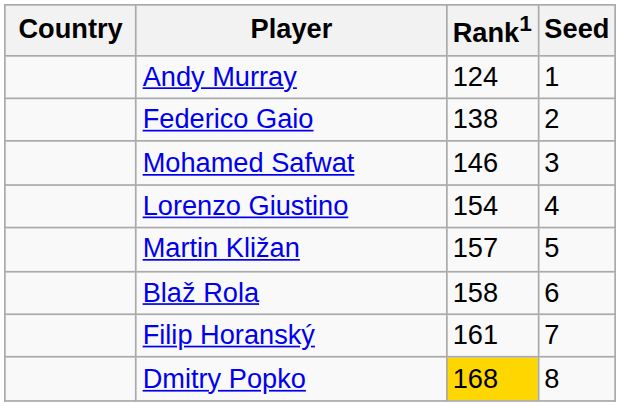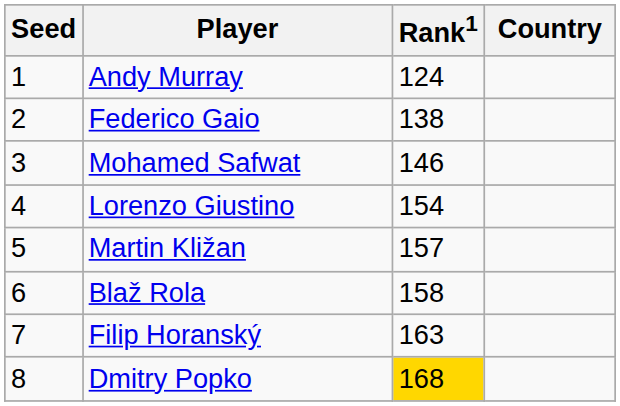columns swapped: Country <-> Seed
Filip Horanský | Rank1: 161 -> 163
